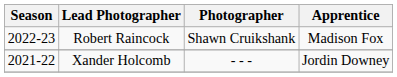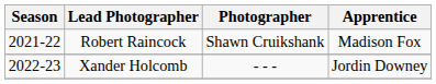Robert Raincock | Season: 2022-23 -> 2021-22
Xander Holcomb | Season: 2021-22 -> 2022-23
